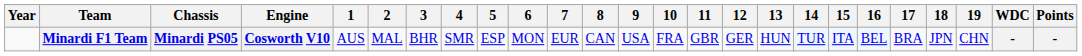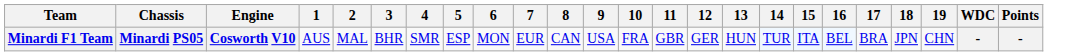- column: Year
